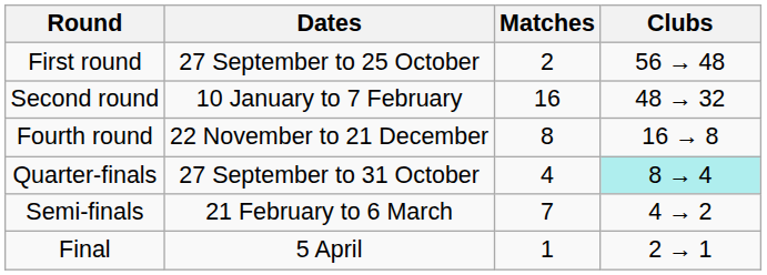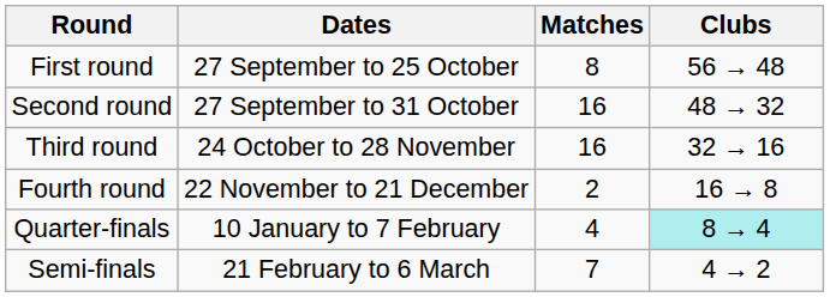First round | Matches: 2 -> 8
Second round | Dates: 10 January to 7 February -> 27 September to 31 October
+ row: Third round | 24 October to 28 November | 16 | 32 → 16
Fourth round | Matches: 8 -> 2
Quarter-finals | Dates: 27 September to 31 October -> 10 January to 7 February
- row: Final | 5 April | 1 | 2 → 1
